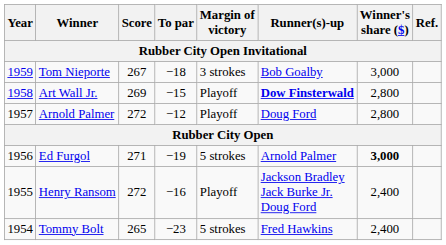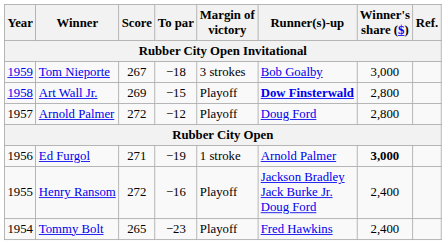Ed Furgol | Margin of victory: 5 strokes -> 1 stroke
Tommy Bolt | Margin of victory: 5 strokes -> Playoff
